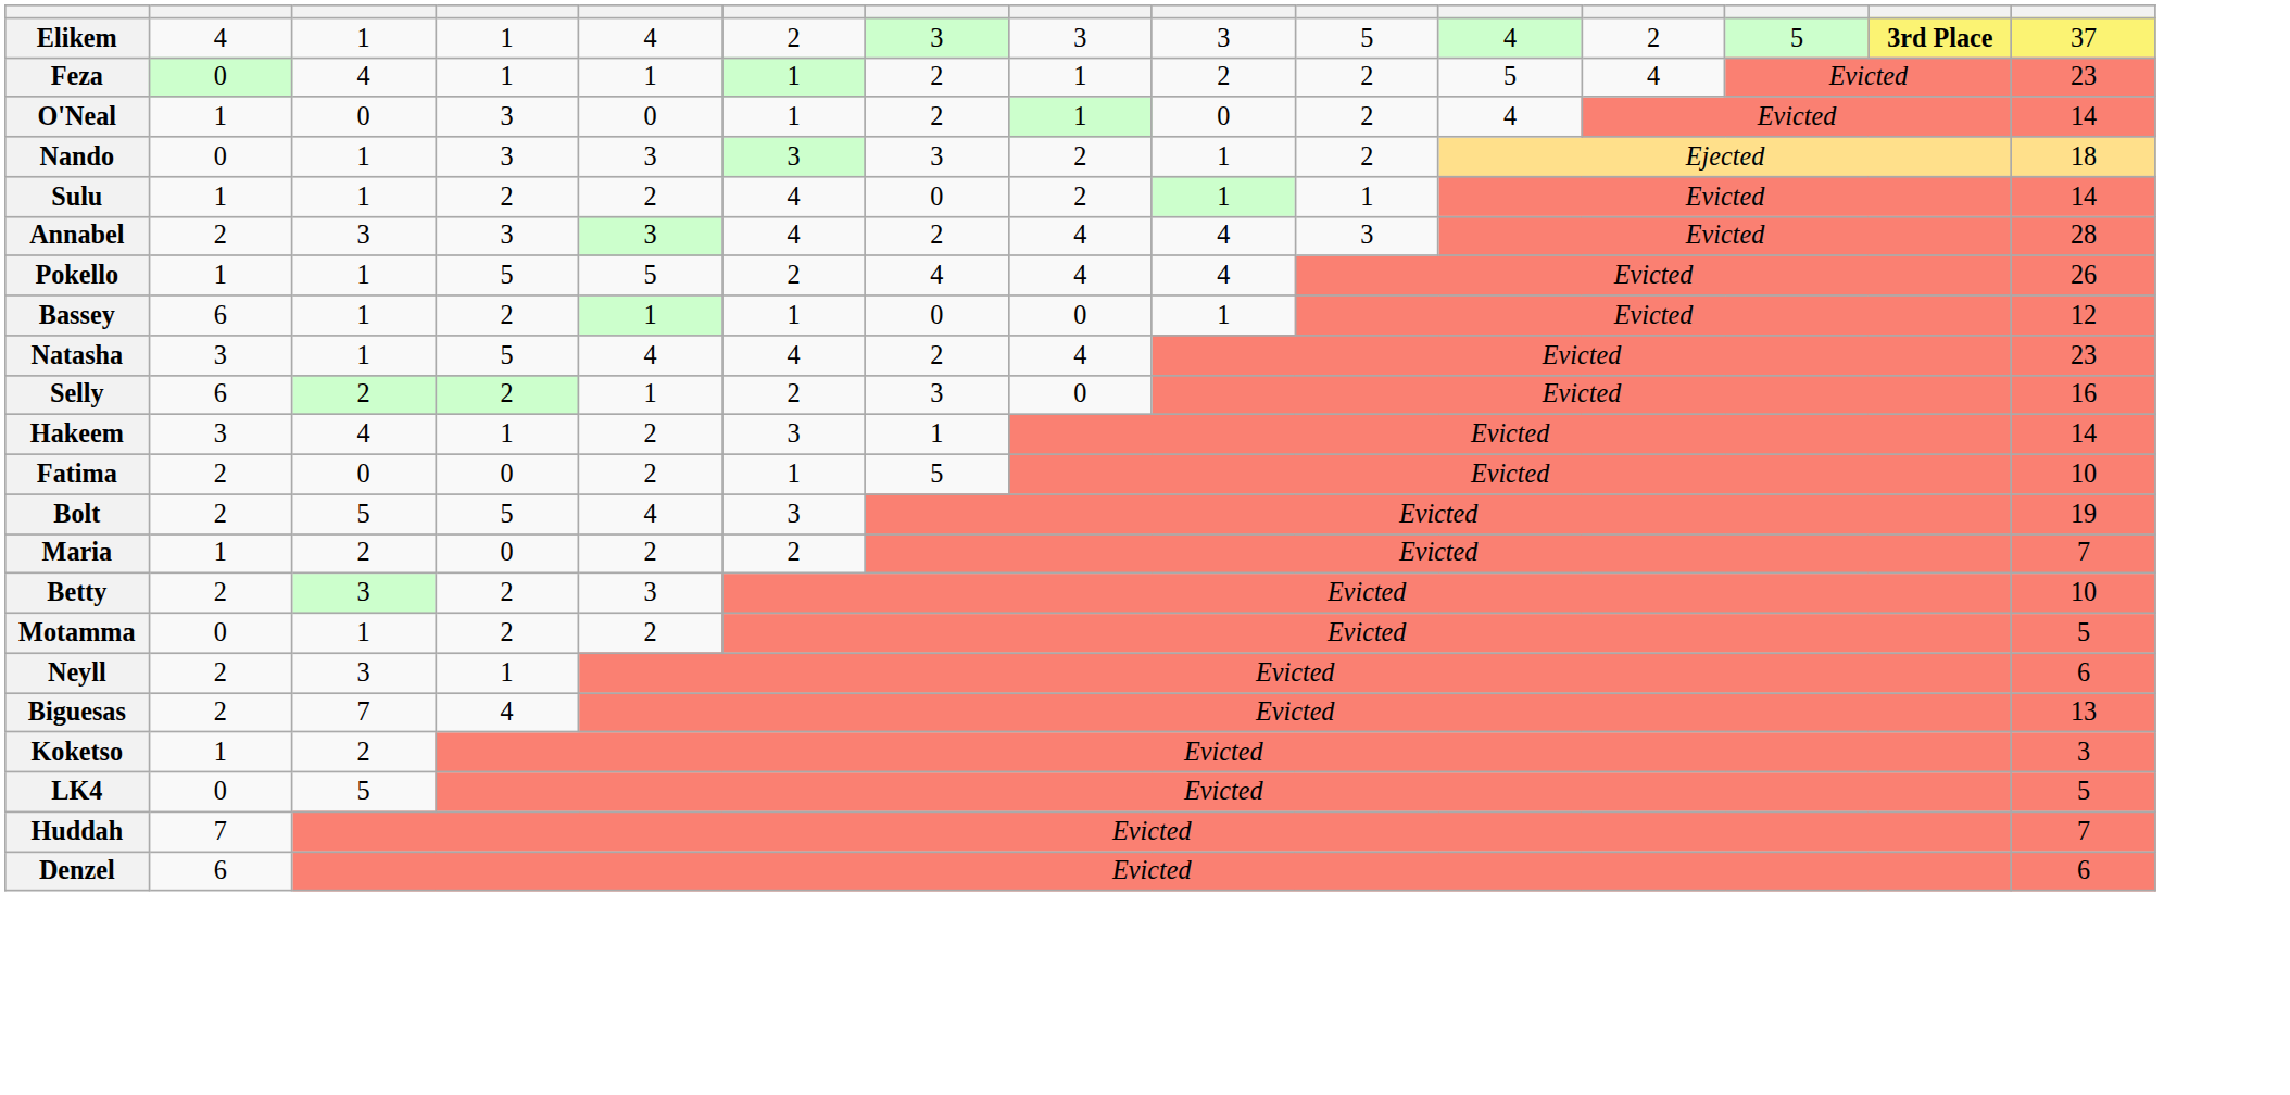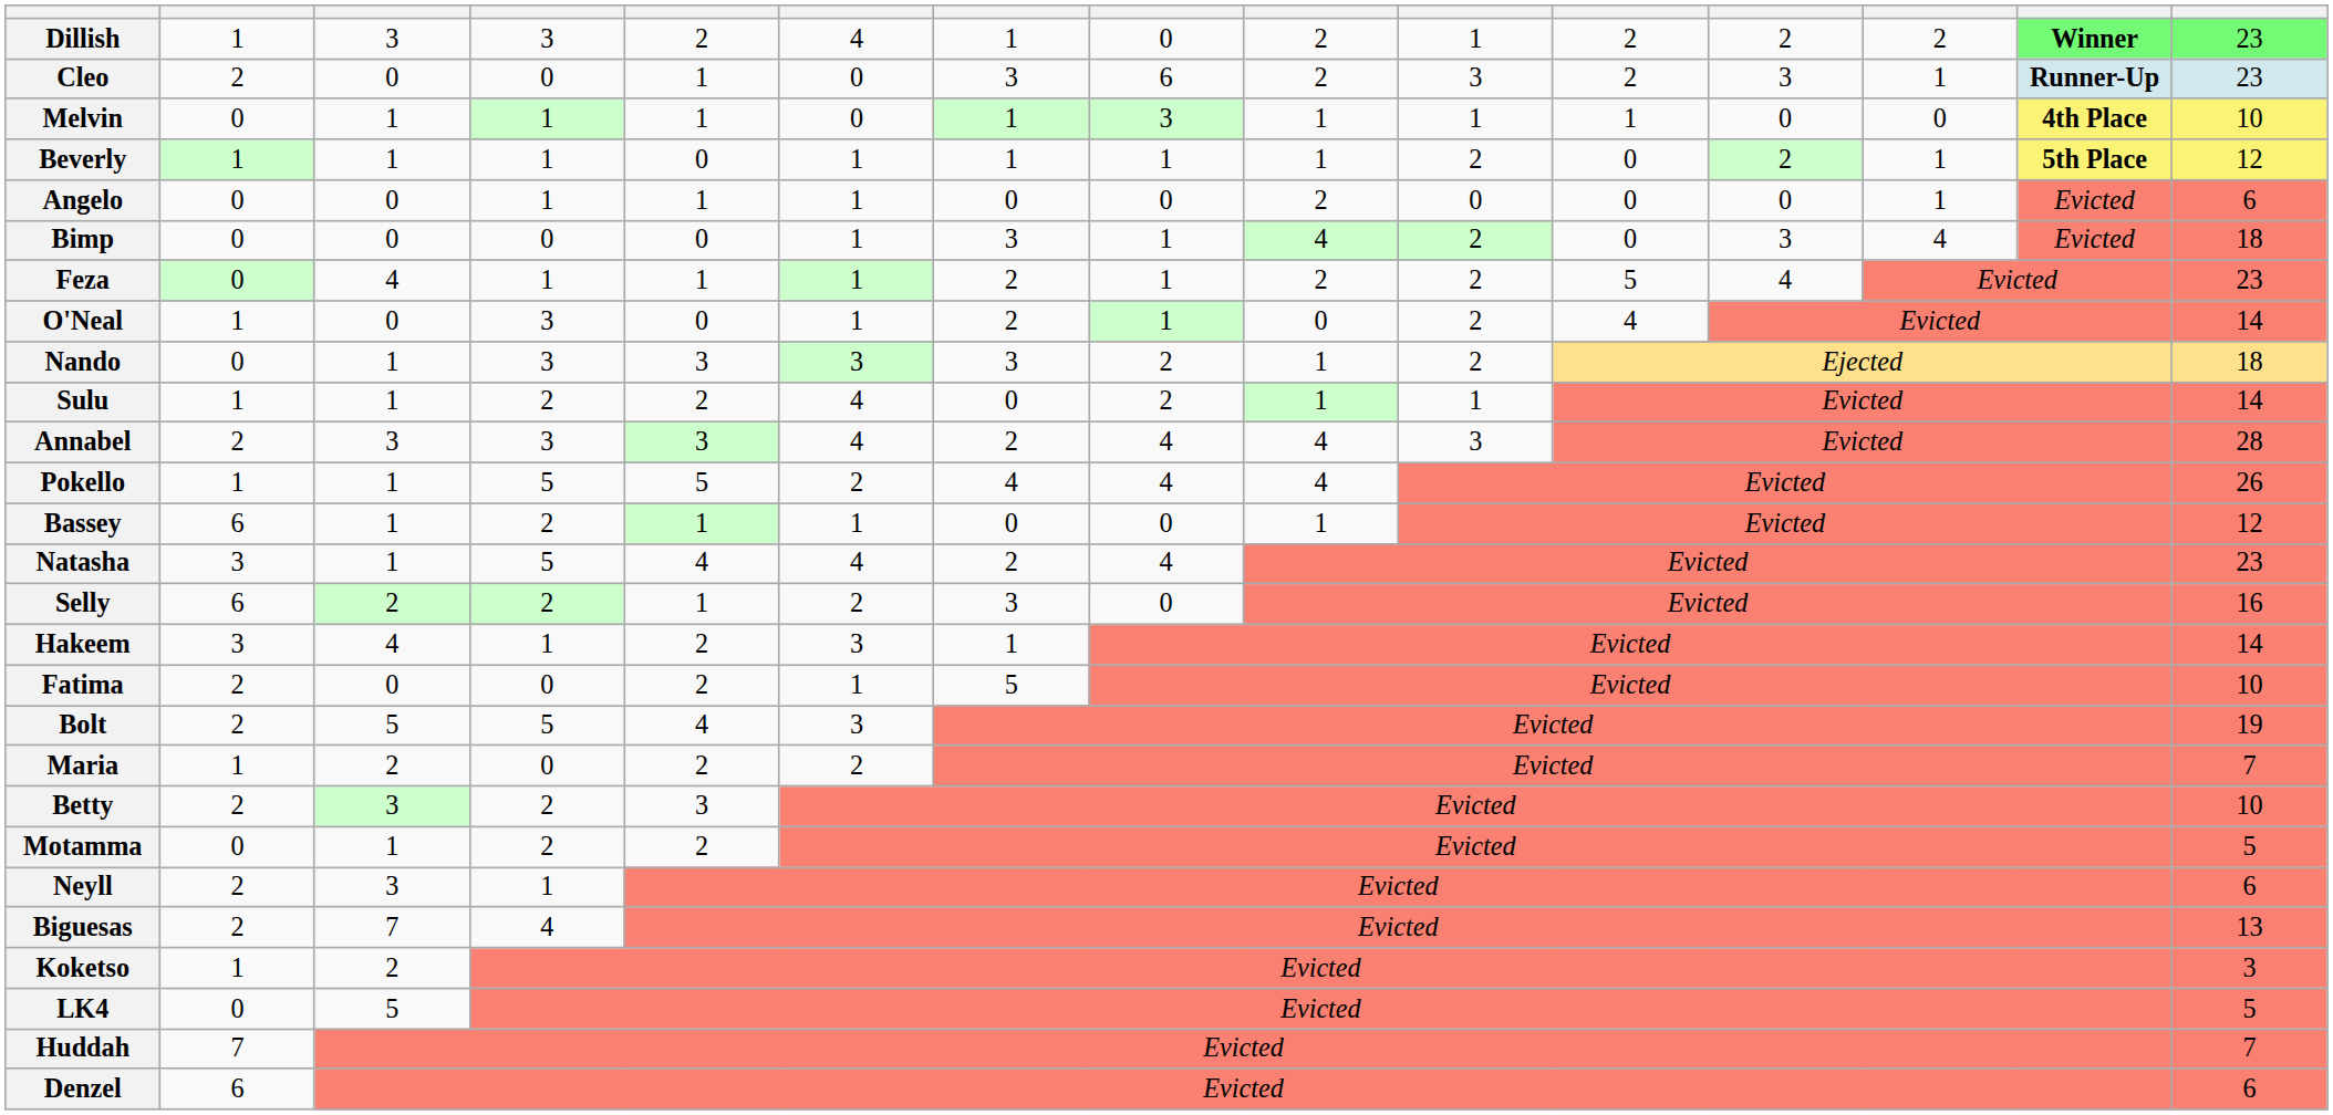+ row: Dillish | 1 | 3 | 3 | 2 | 4 | 1 | 0 | 2 | 1 | 2 | 2 | 2 | Winner | 23
+ row: Cleo | 2 | 0 | 0 | 1 | 0 | 3 | 6 | 2 | 3 | 2 | 3 | 1 | Runner-Up | 23
- row: Elikem | 4 | 1 | 1 | 4 | 2 | 3 | 3 | 3 | 5 | 4 | 2 | 5 | 3rd Place | 37
+ row: Melvin | 0 | 1 | 1 | 1 | 0 | 1 | 3 | 1 | 1 | 1 | 0 | 0 | 4th Place | 10
+ row: Beverly | 1 | 1 | 1 | 0 | 1 | 1 | 1 | 1 | 2 | 0 | 2 | 1 | 5th Place | 12
+ row: Angelo | 0 | 0 | 1 | 1 | 1 | 0 | 0 | 2 | 0 | 0 | 0 | 1 | Evicted | 6
+ row: Bimp | 0 | 0 | 0 | 0 | 1 | 3 | 1 | 4 | 2 | 0 | 3 | 4 | Evicted | 18
